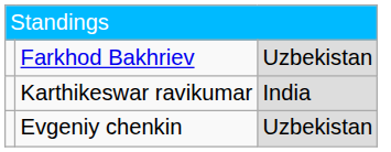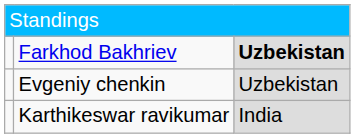Farkhod Bakhriev | column 3: normal -> bold
rows swapped: Evgeniy chenkin <-> Karthikeswar ravikumar
